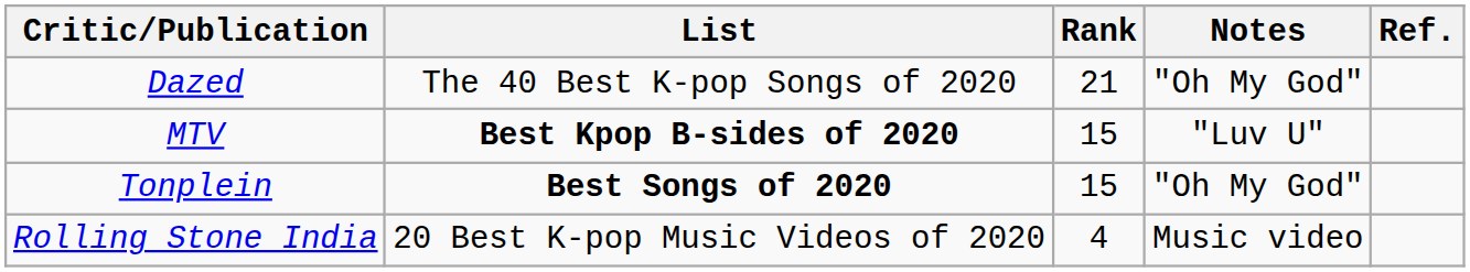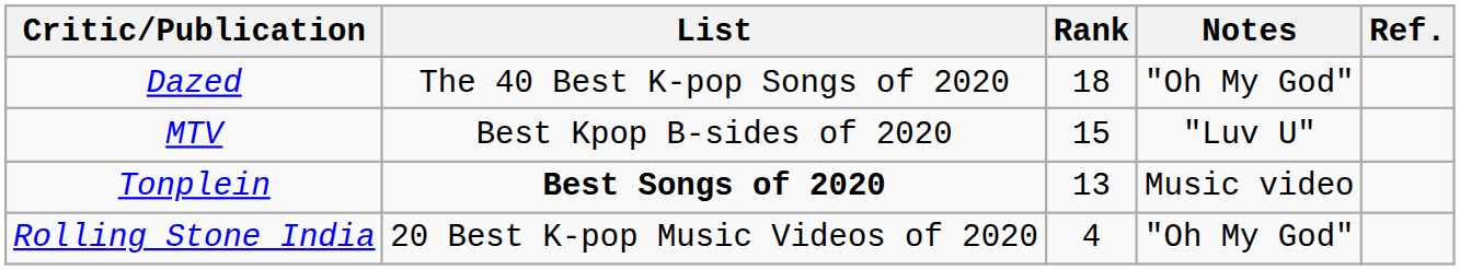Dazed | Rank: 21 -> 18
MTV | List: bold -> normal
Tonplein | Rank: 15 -> 13
Tonplein | Notes: "Oh My God" -> Music video
Rolling Stone India | Notes: Music video -> "Oh My God"
